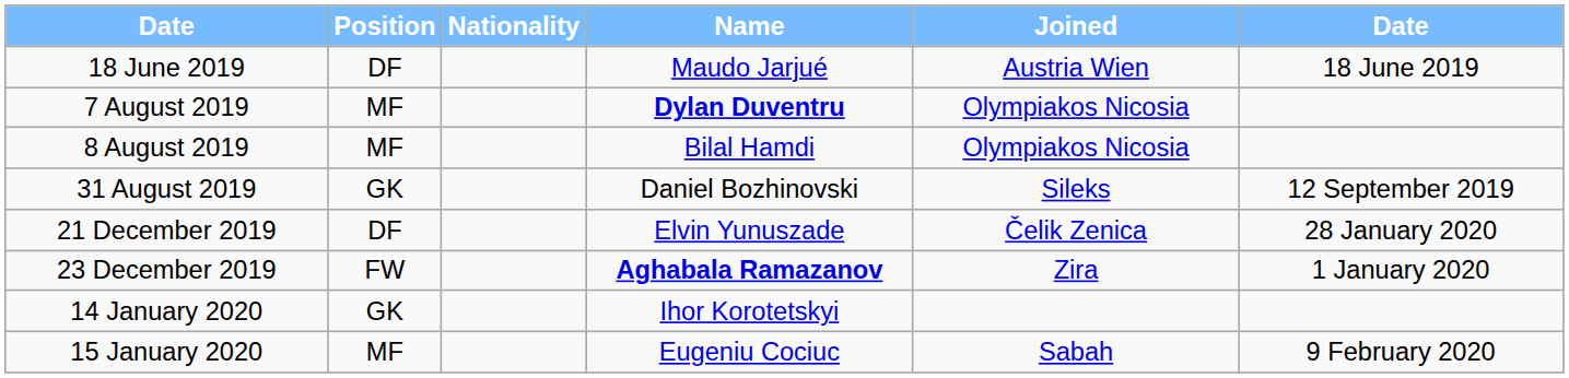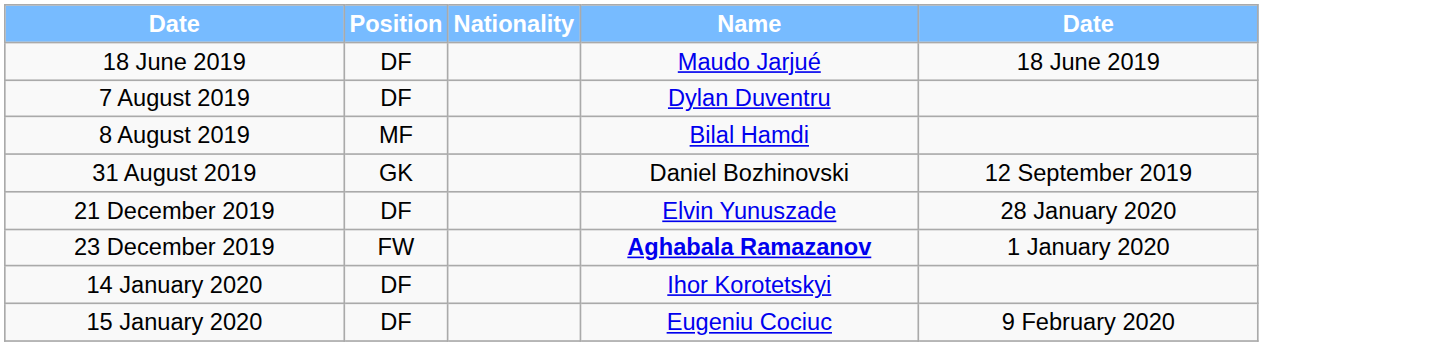- column: Joined | Austria Wien | Olympiakos Nicosia | Olympiakos Nicosia | Sileks | Čelik Zenica | Zira | Sabah
7 August 2019 | Position: MF -> DF
7 August 2019 | Name: bold -> normal
14 January 2020 | Position: GK -> DF
15 January 2020 | Position: MF -> DF
